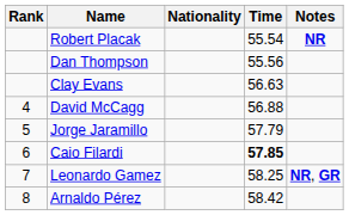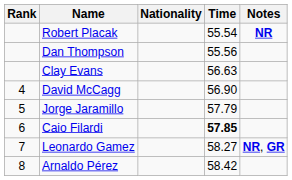David McCagg | Time: 56.88 -> 56.90
Leonardo Gamez | Time: 58.25 -> 58.27
